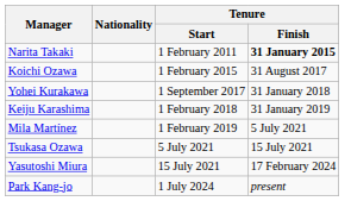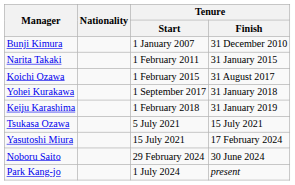+ row: Bunji Kimura | 1 January 2007 | 31 December 2010
Narita Takaki | Tenure / Finish: bold -> normal
- row: Mila Martínez | 1 February 2019 | 5 July 2021
+ row: Noboru Saito | 29 February 2024 | 30 June 2024
